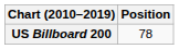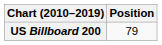US Billboard 200 | Position: 78 -> 79
